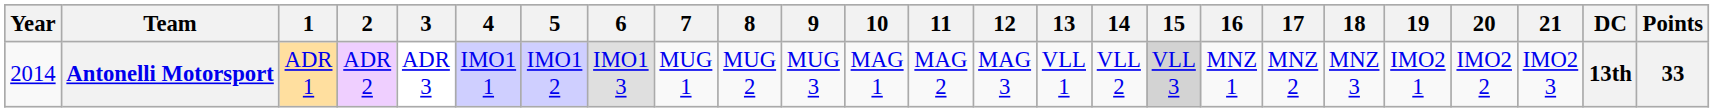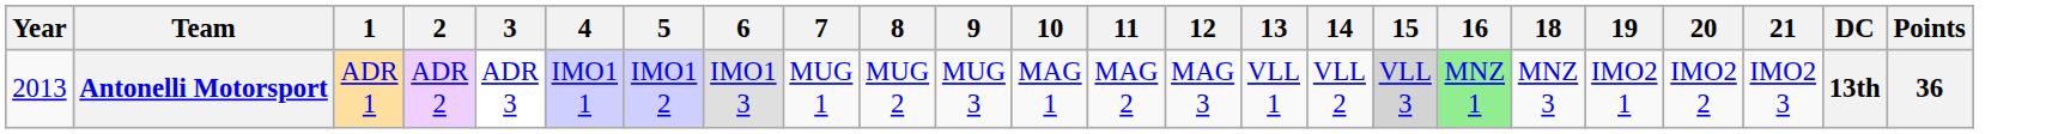- column: 17 | MNZ 2
Antonelli Motorsport | Year: 2014 -> 2013
Antonelli Motorsport | 16: no background -> lightgreen background
Antonelli Motorsport | Points: 33 -> 36
